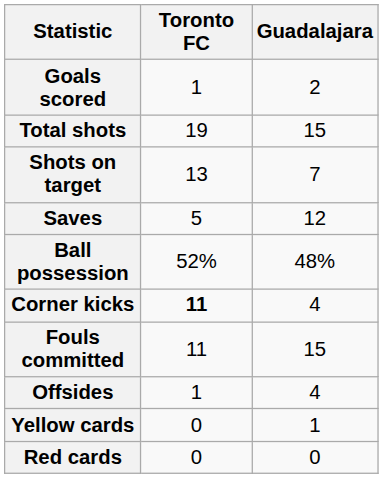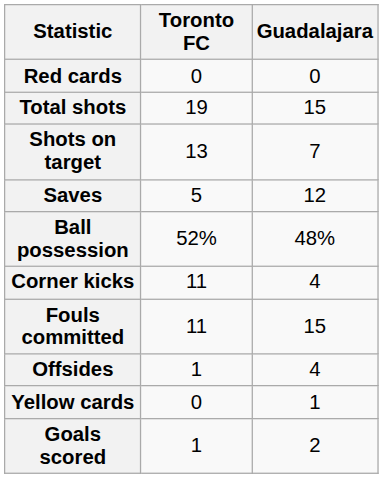rows swapped: Goals scored <-> Red cards
Corner kicks | Toronto FC: bold -> normal
